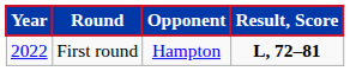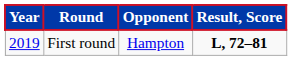First round | Year: 2022 -> 2019
